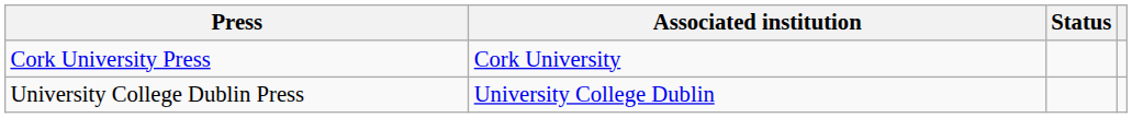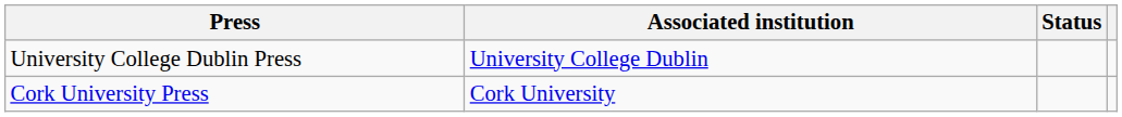rows swapped: Cork University Press <-> University College Dublin Press
